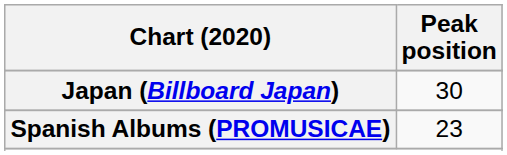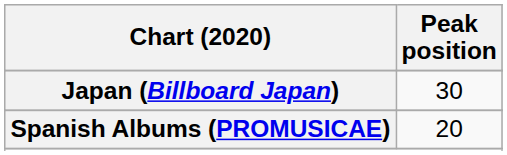Spanish Albums (PROMUSICAE) | Peak position: 23 -> 20
